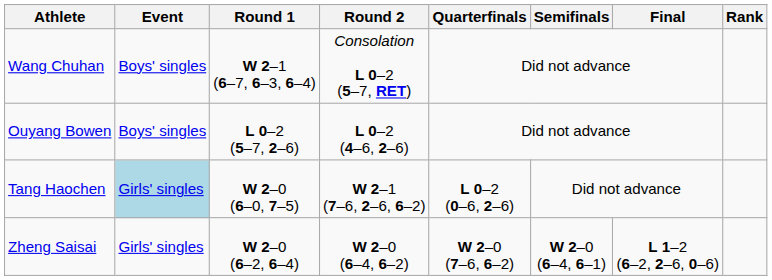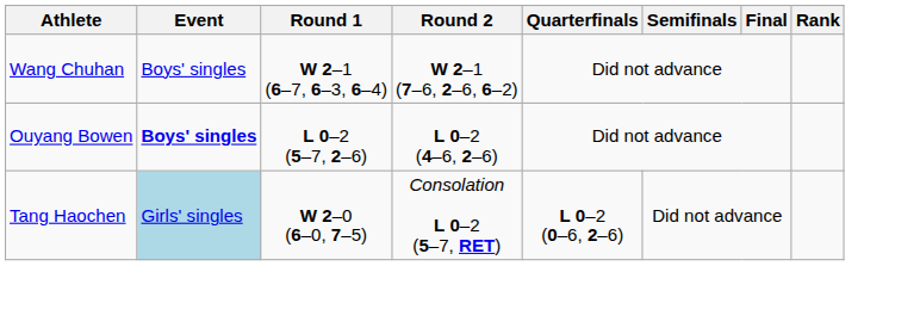Wang Chuhan | Round 2: Consolation L 0–2 (5–7, RET) -> W 2–1 (7–6, 2–6, 6–2)
Ouyang Bowen | Event: normal -> bold
Tang Haochen | Round 2: W 2–1 (7–6, 2–6, 6–2) -> Consolation L 0–2 (5–7, RET)
- row: Zheng Saisai | Girls' singles | W 2–0 (6–2, 6–4) | W 2–0 (6–4, 6–2) | W 2–0 (7–6, 6–2) | W 2–0 (6–4, 6–1) | L 1–2 (6–2, 2–6, 0–6)
